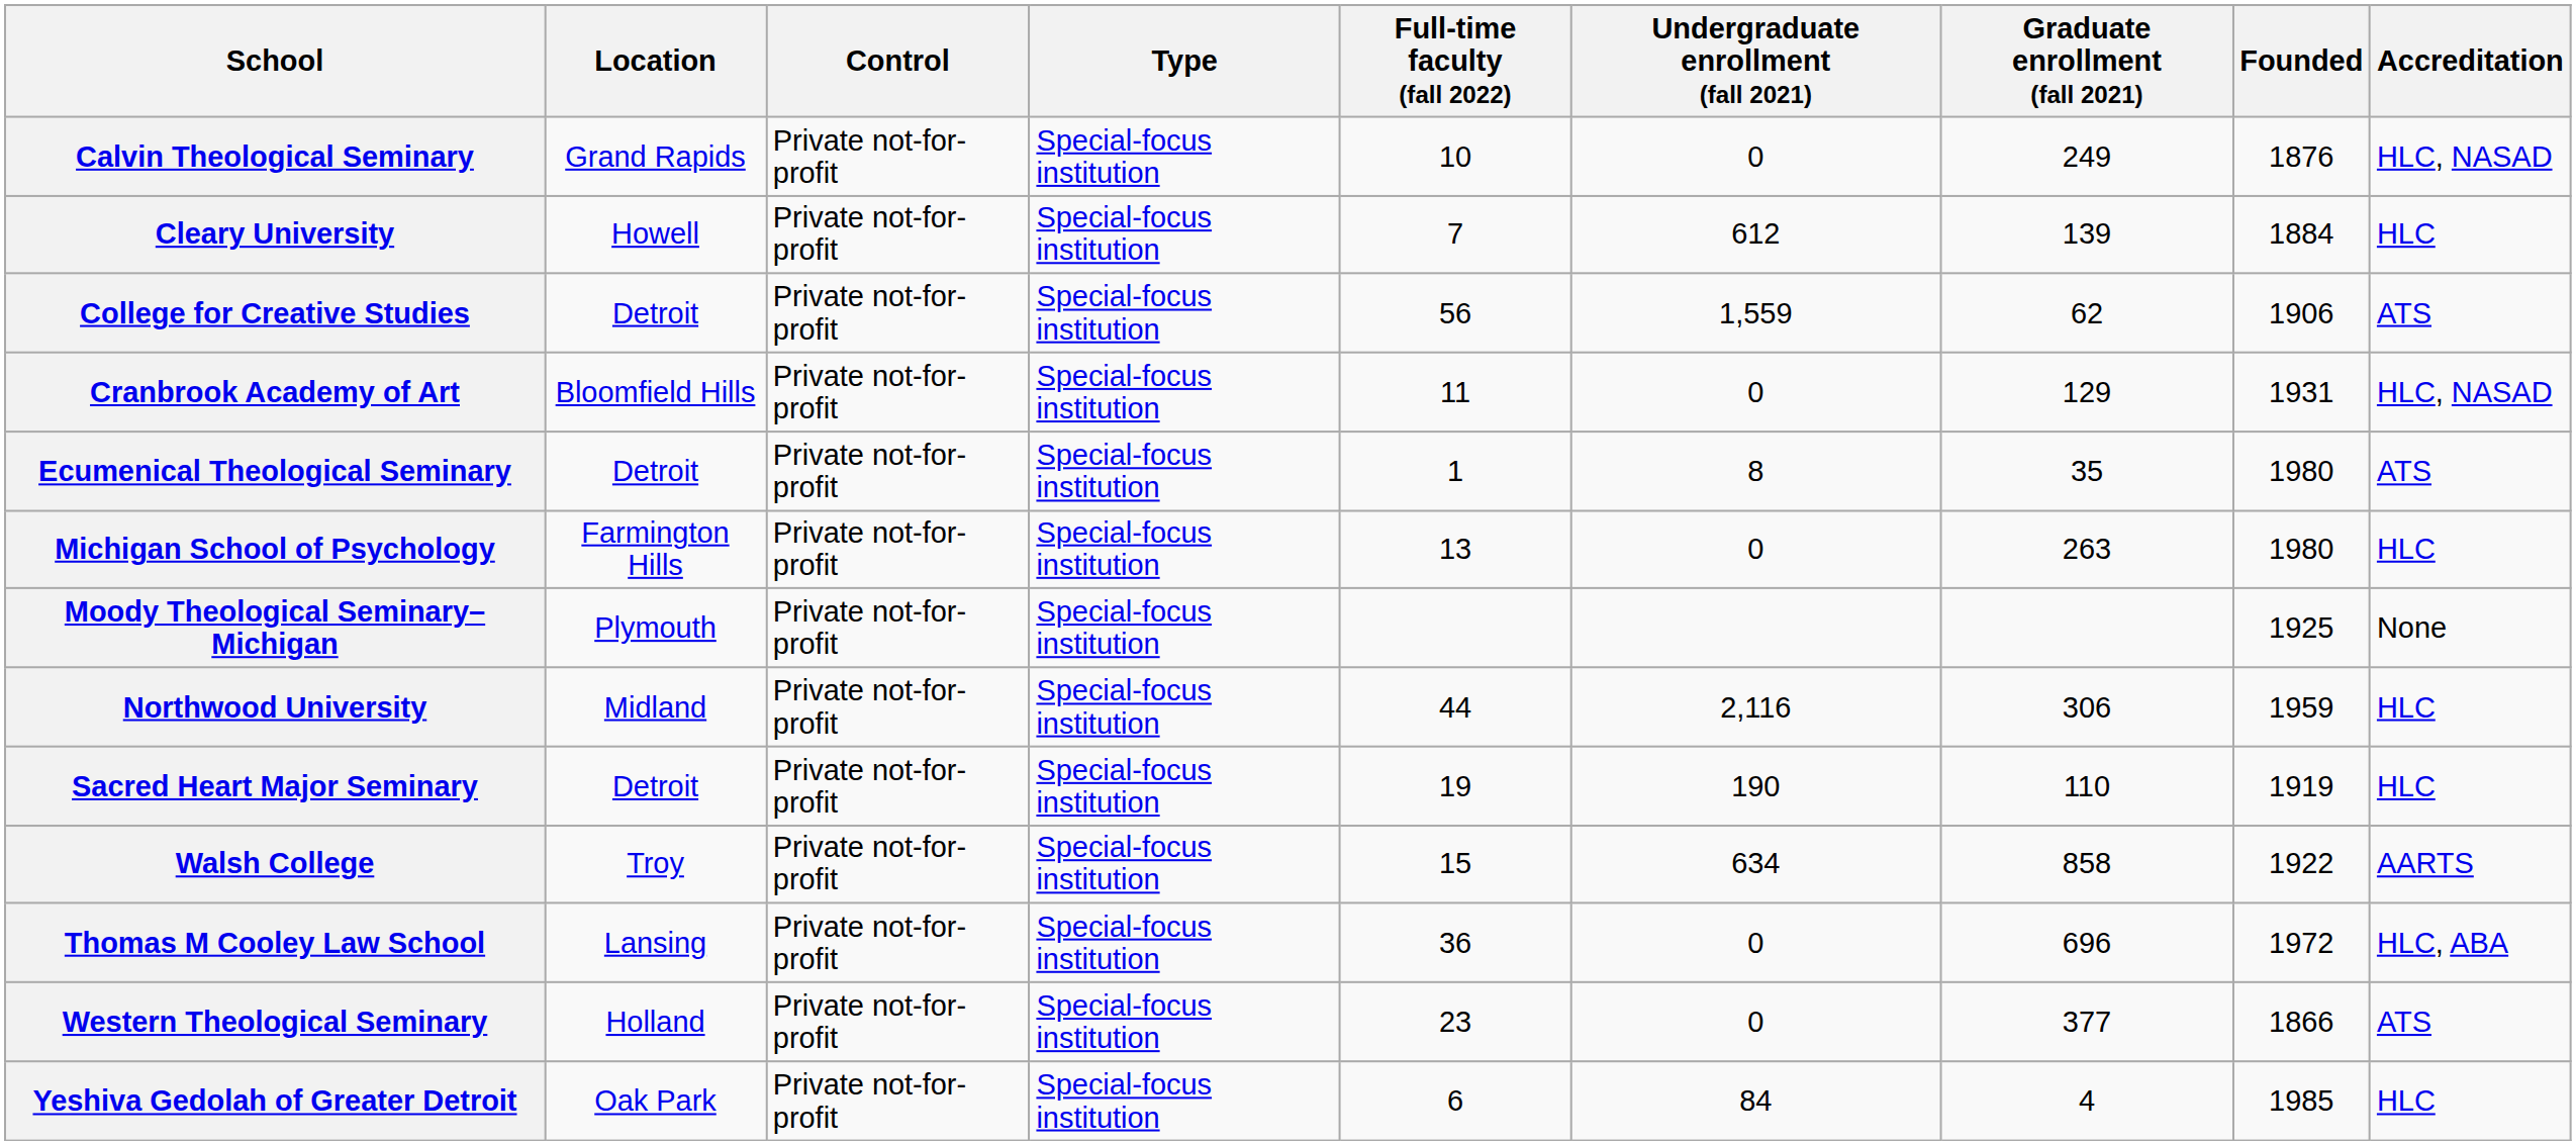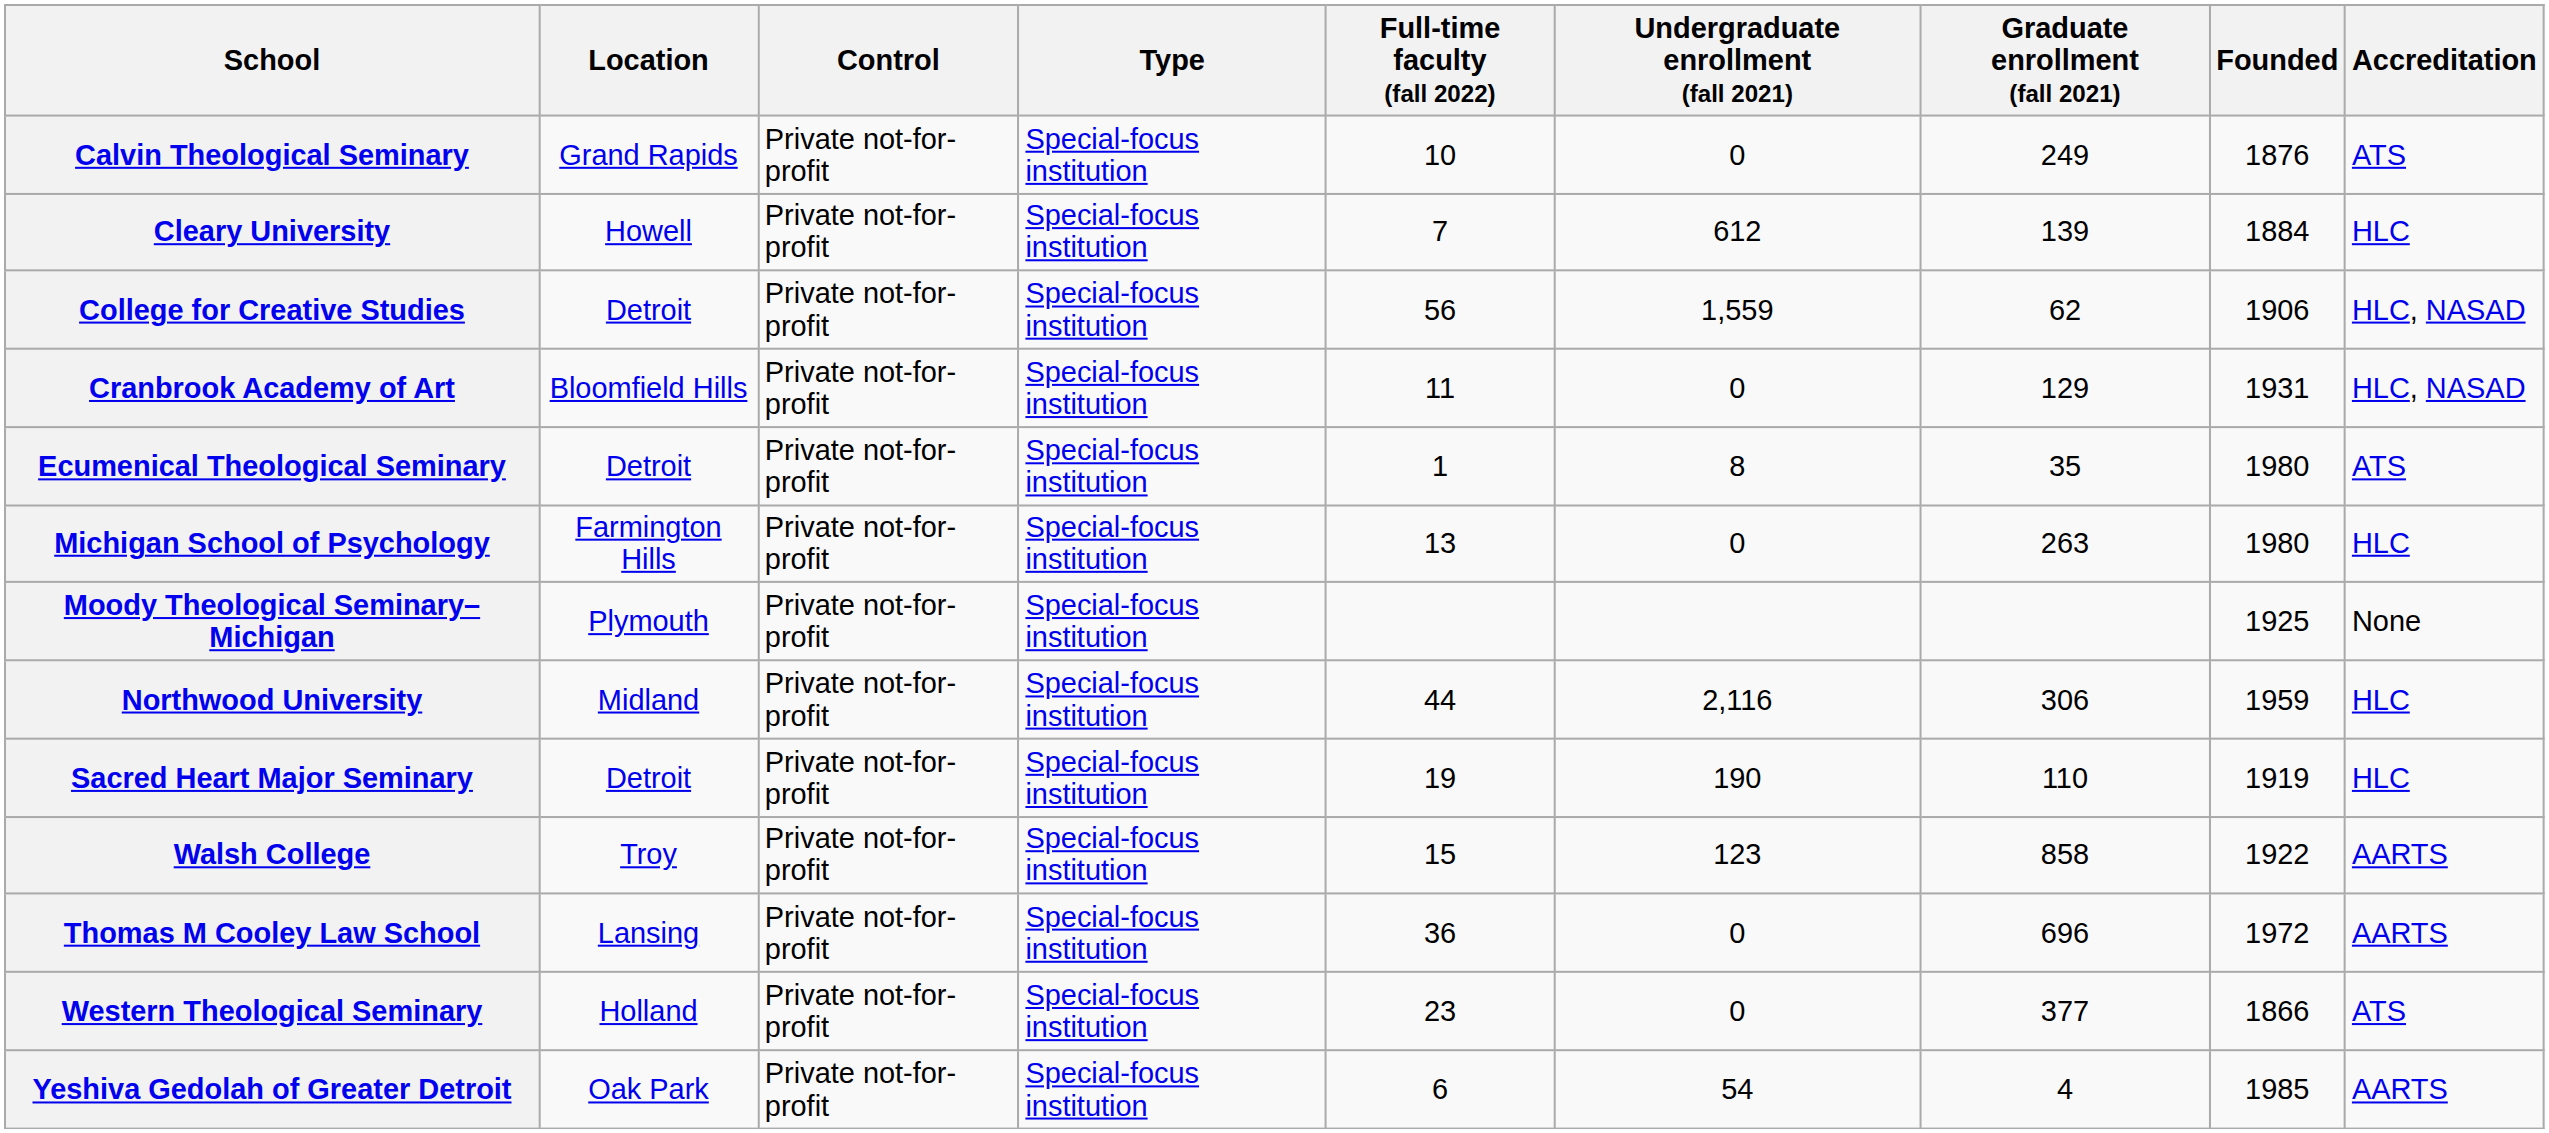Calvin Theological Seminary | Accreditation: HLC, NASAD -> ATS
College for Creative Studies | Accreditation: ATS -> HLC, NASAD
Walsh College | Undergraduate enrollment (fall 2021): 634 -> 123
Thomas M Cooley Law School | Accreditation: HLC, ABA -> AARTS
Yeshiva Gedolah of Greater Detroit | Undergraduate enrollment (fall 2021): 84 -> 54
Yeshiva Gedolah of Greater Detroit | Accreditation: HLC -> AARTS
